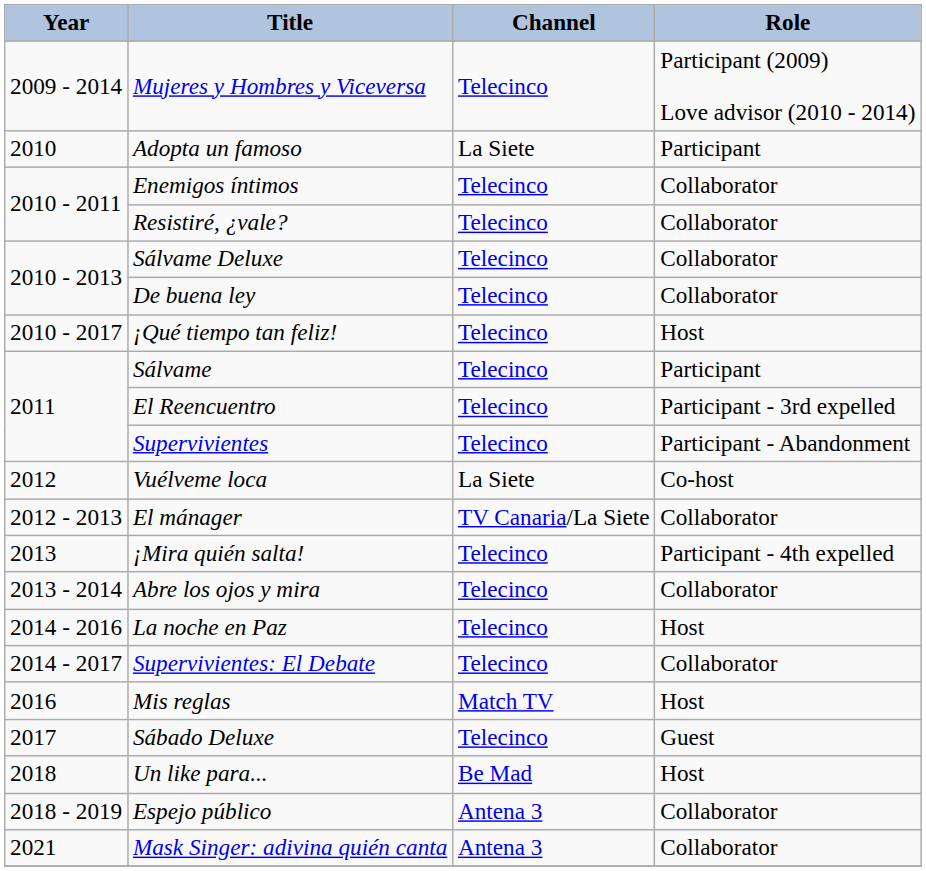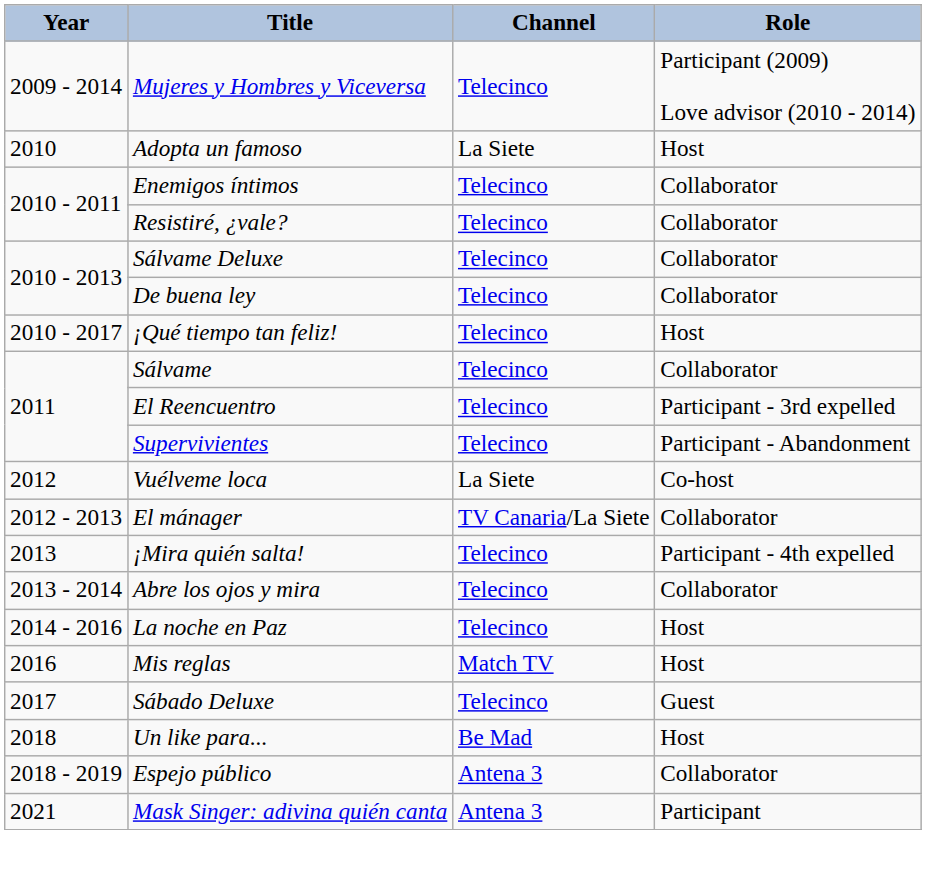Adopta un famoso | Role: Participant -> Host
Sálvame | Role: Participant -> Collaborator
- row: 2014 - 2017 | Supervivientes: El Debate | Telecinco | Collaborator
Mask Singer: adivina quién canta | Role: Collaborator -> Participant
